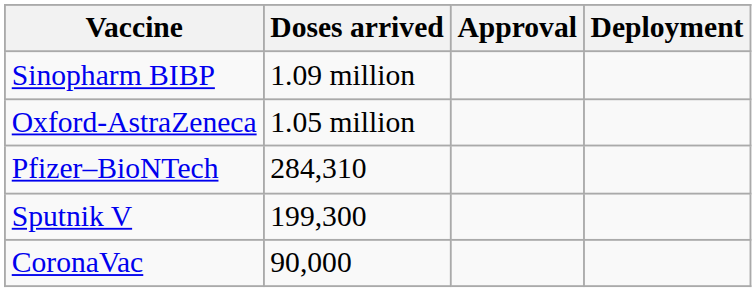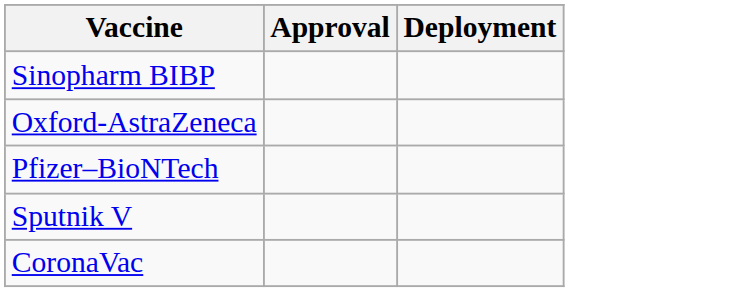- column: Doses arrived | 1.09 million | 1.05 million | 284,310 | 199,300 | 90,000
